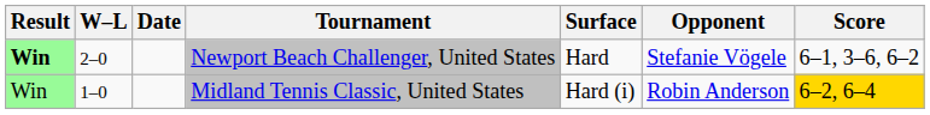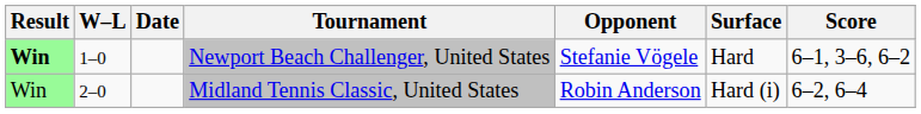columns swapped: Surface <-> Opponent
Newport Beach Challenger, United States | W–L: 2–0 -> 1–0
Midland Tennis Classic, United States | W–L: 1–0 -> 2–0
Midland Tennis Classic, United States | Score: gold background -> no background
